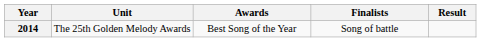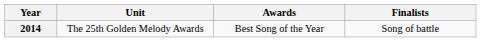- column: Result
